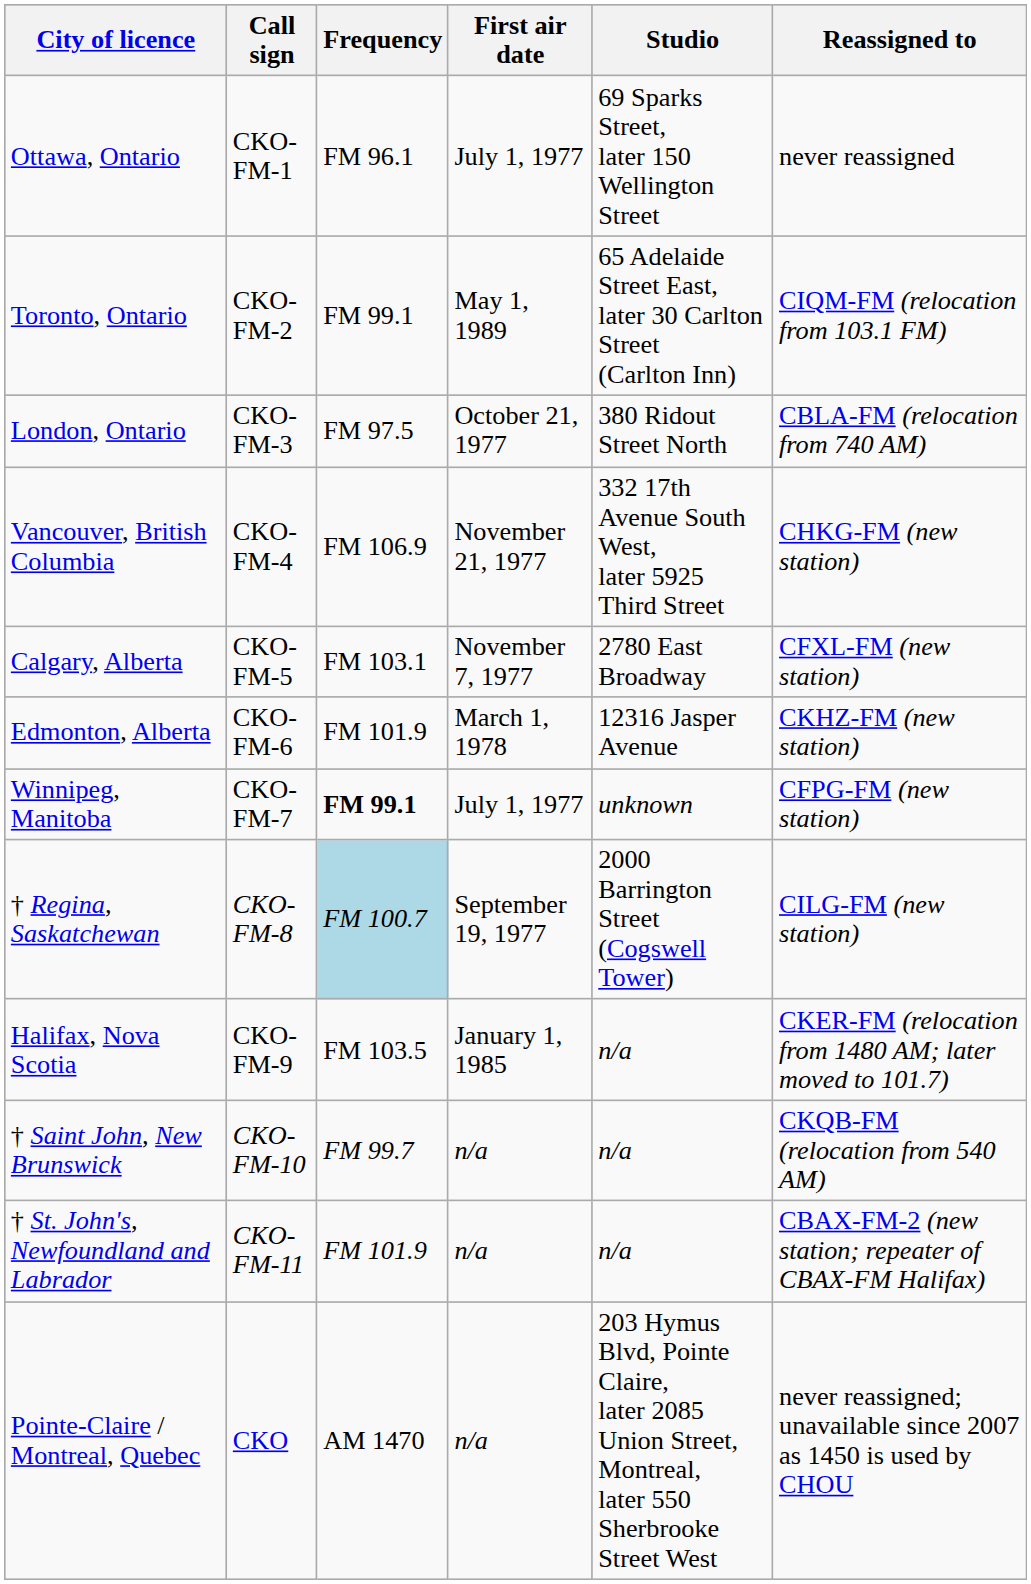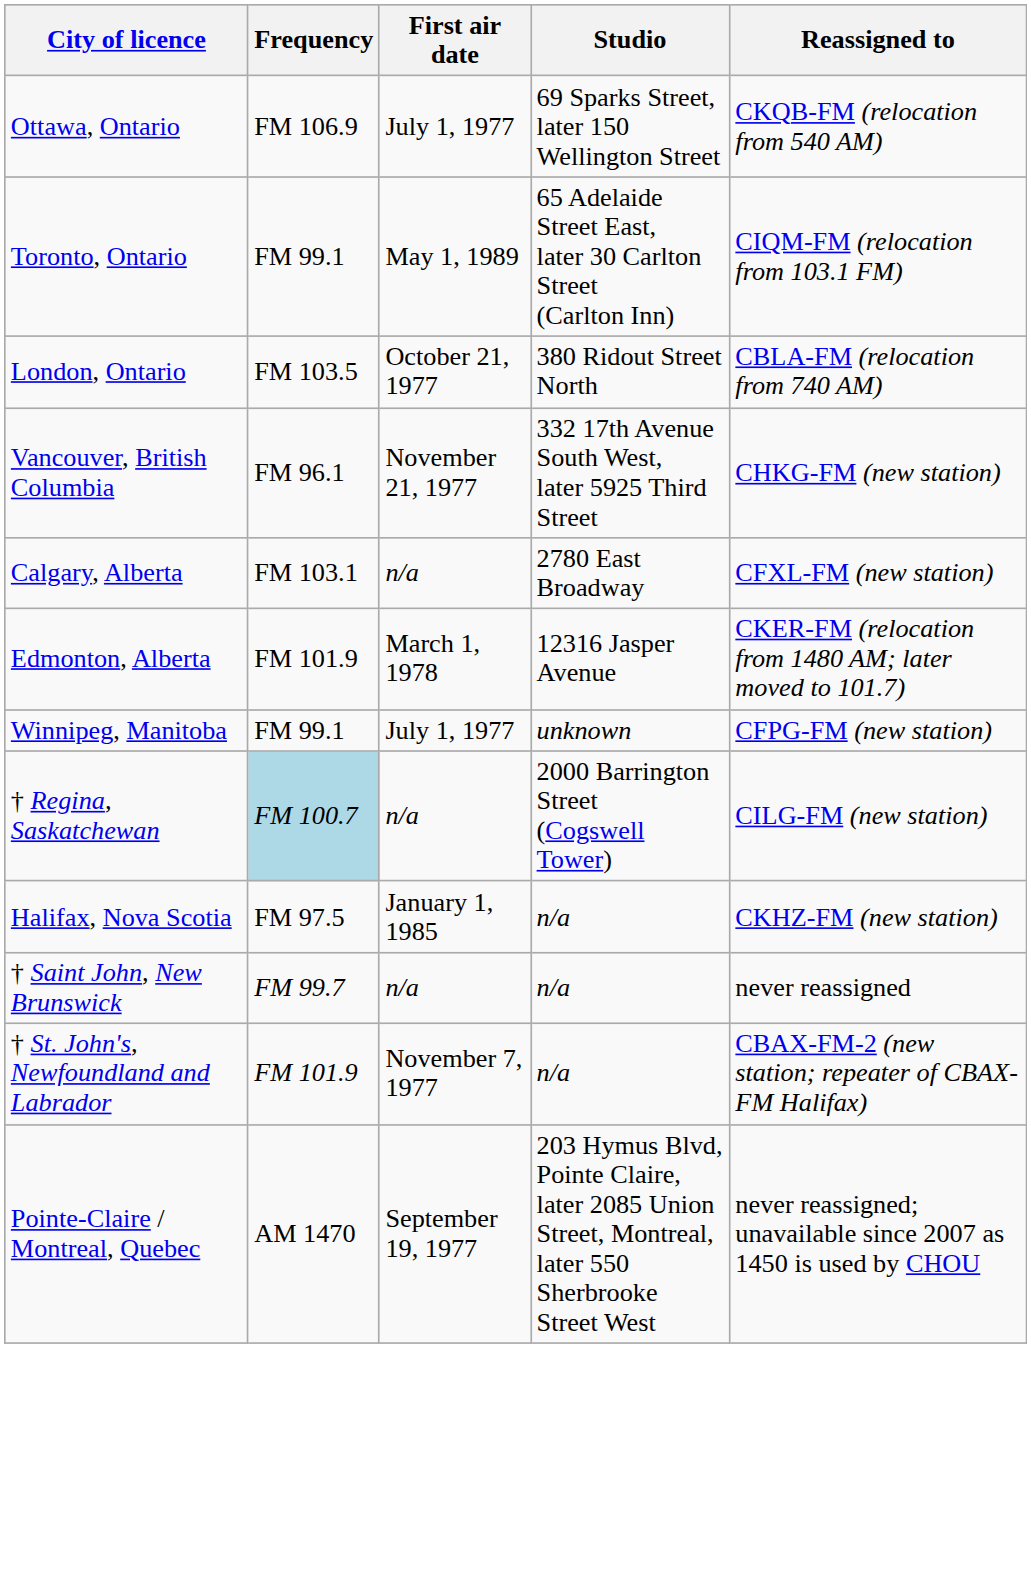- column: Call sign | CKO-FM-1 | CKO-FM-2 | CKO-FM-3 | CKO-FM-4 | CKO-FM-5 | CKO-FM-6 | CKO-FM-7 | CKO-FM-8 | CKO-FM-9 | CKO-FM-10 | CKO-FM-11 | CKO
Ottawa, Ontario | Frequency: FM 96.1 -> FM 106.9
Ottawa, Ontario | Reassigned to: never reassigned -> CKQB-FM (relocation from 540 AM)
London, Ontario | Frequency: FM 97.5 -> FM 103.5
Vancouver, British Columbia | Frequency: FM 106.9 -> FM 96.1
Calgary, Alberta | First air date: November 7, 1977 -> n/a
Edmonton, Alberta | Reassigned to: CKHZ-FM (new station) -> CKER-FM (relocation from 1480 AM; later moved to 101.7)
Winnipeg, Manitoba | Frequency: bold -> normal
† Regina, Saskatchewan | First air date: September 19, 1977 -> n/a
Halifax, Nova Scotia | Frequency: FM 103.5 -> FM 97.5
Halifax, Nova Scotia | Reassigned to: CKER-FM (relocation from 1480 AM; later moved to 101.7) -> CKHZ-FM (new station)
† Saint John, New Brunswick | Reassigned to: CKQB-FM (relocation from 540 AM) -> never reassigned
† St. John's, Newfoundland and Labrador | First air date: n/a -> November 7, 1977
Pointe-Claire / Montreal, Quebec | First air date: n/a -> September 19, 1977
